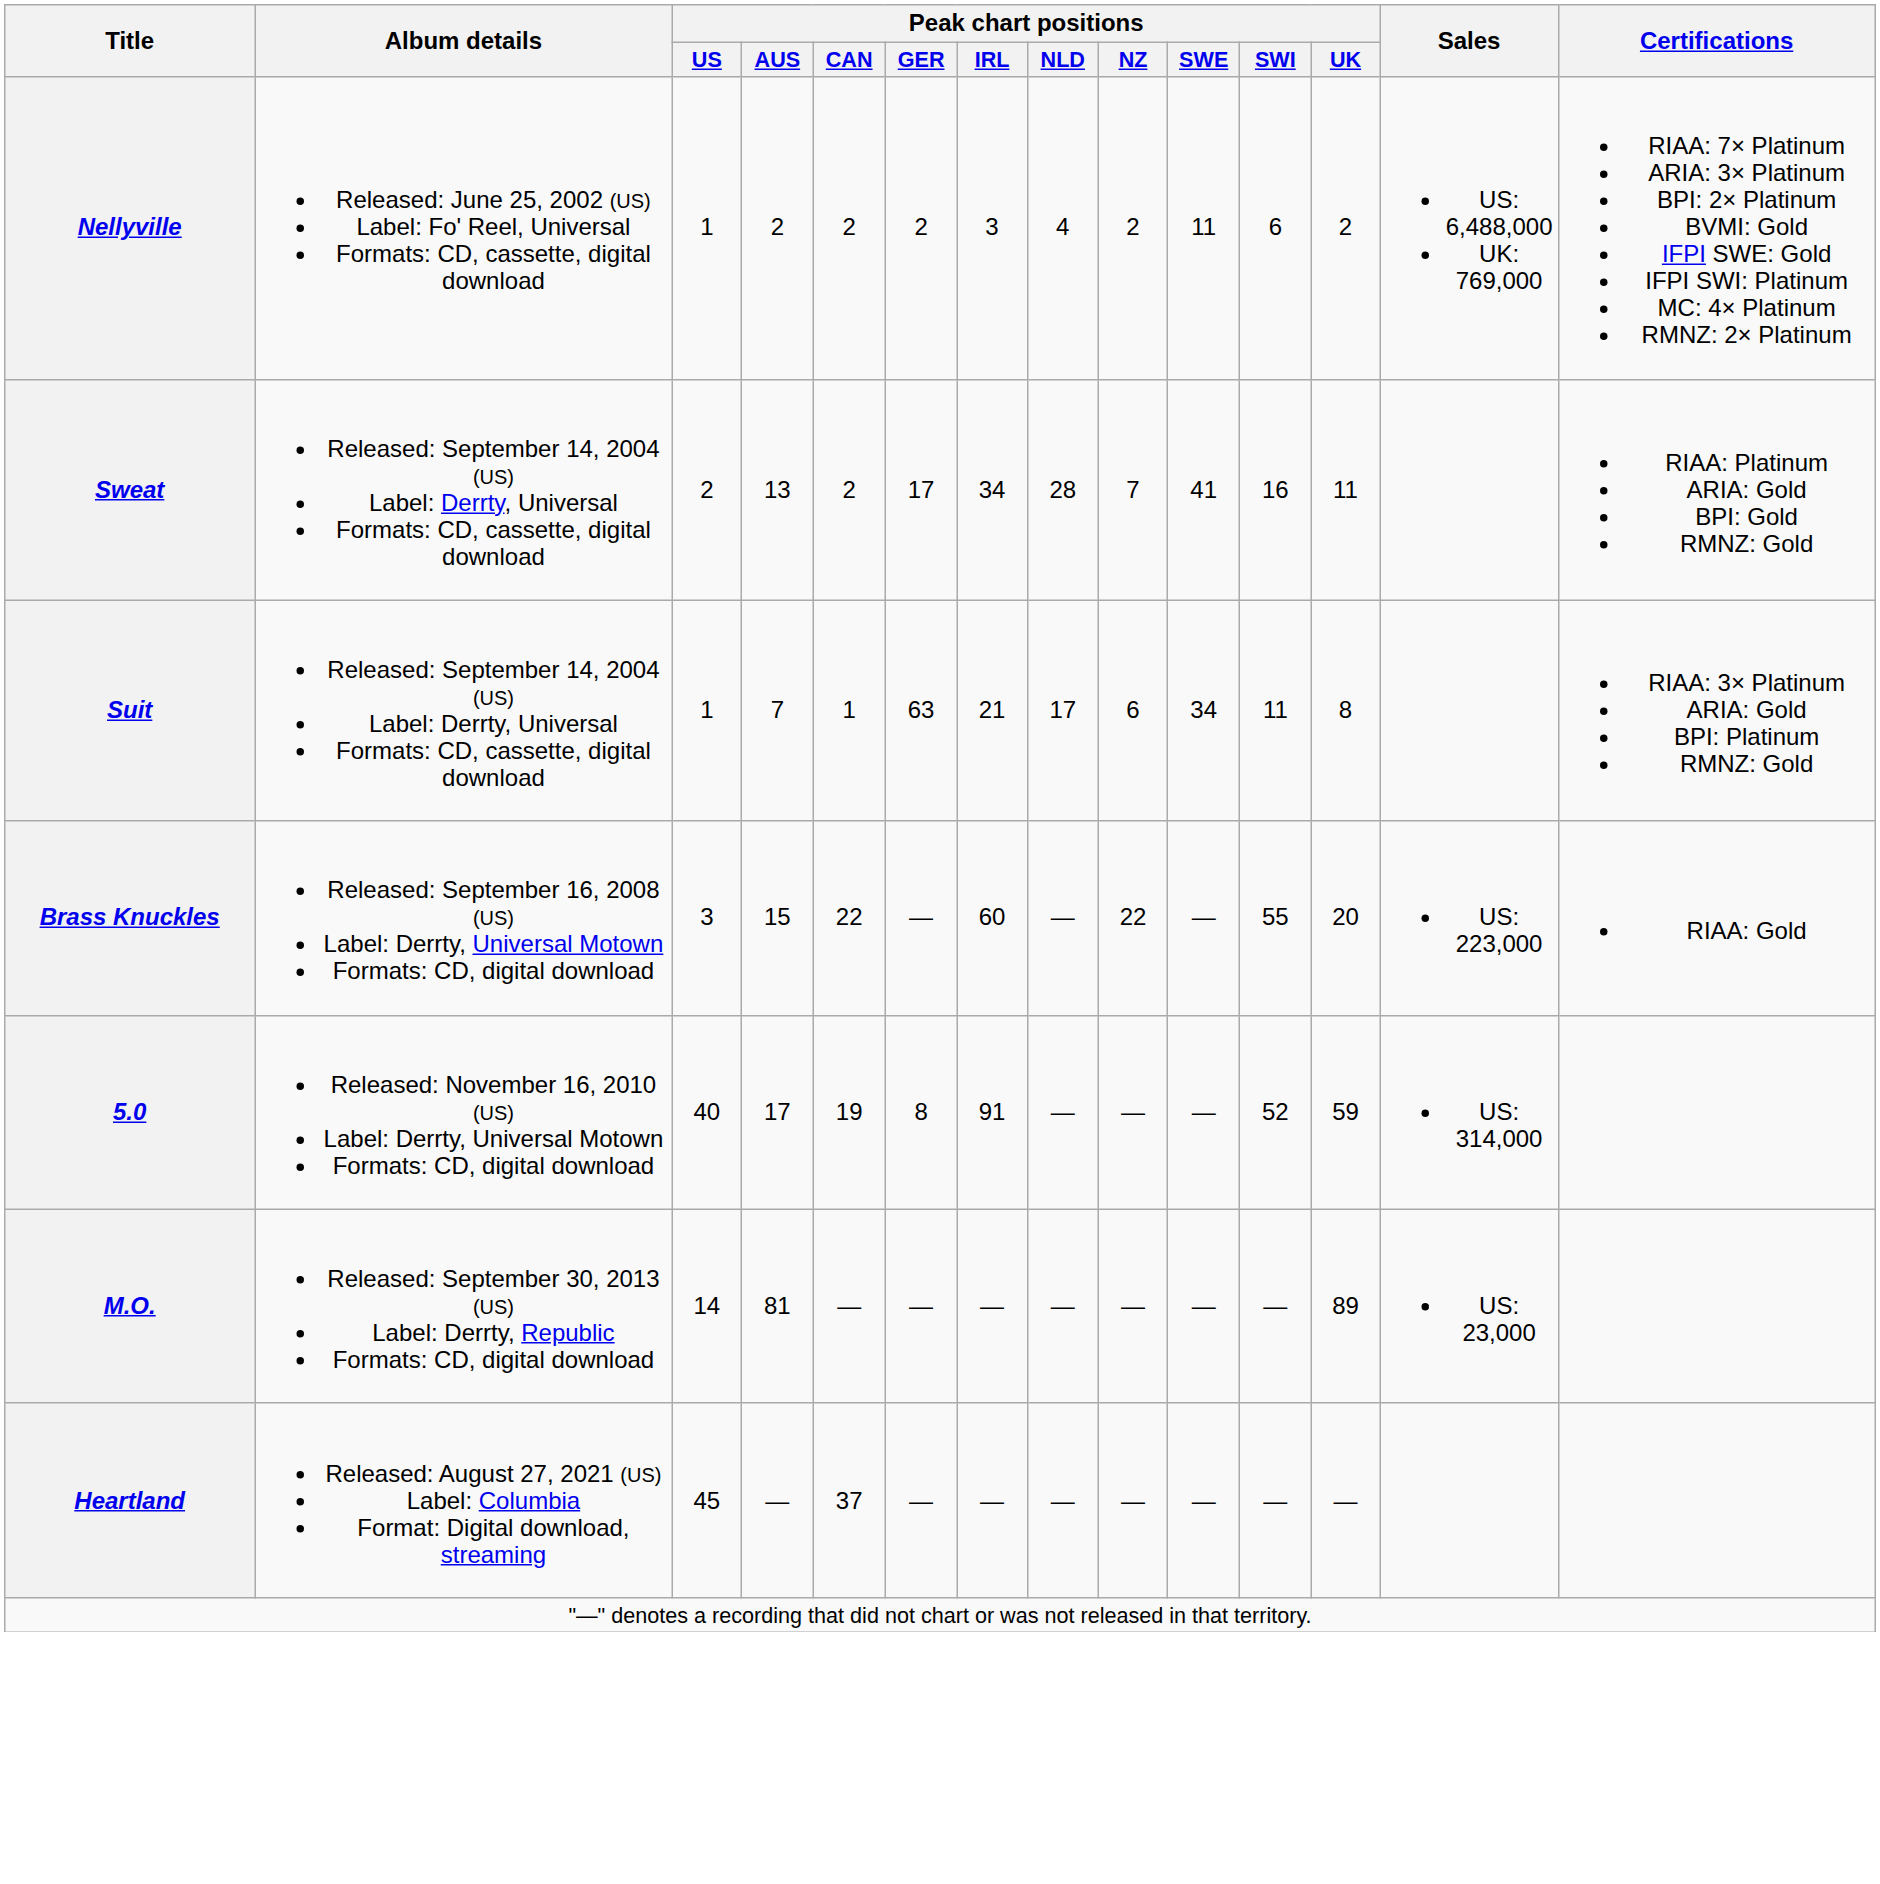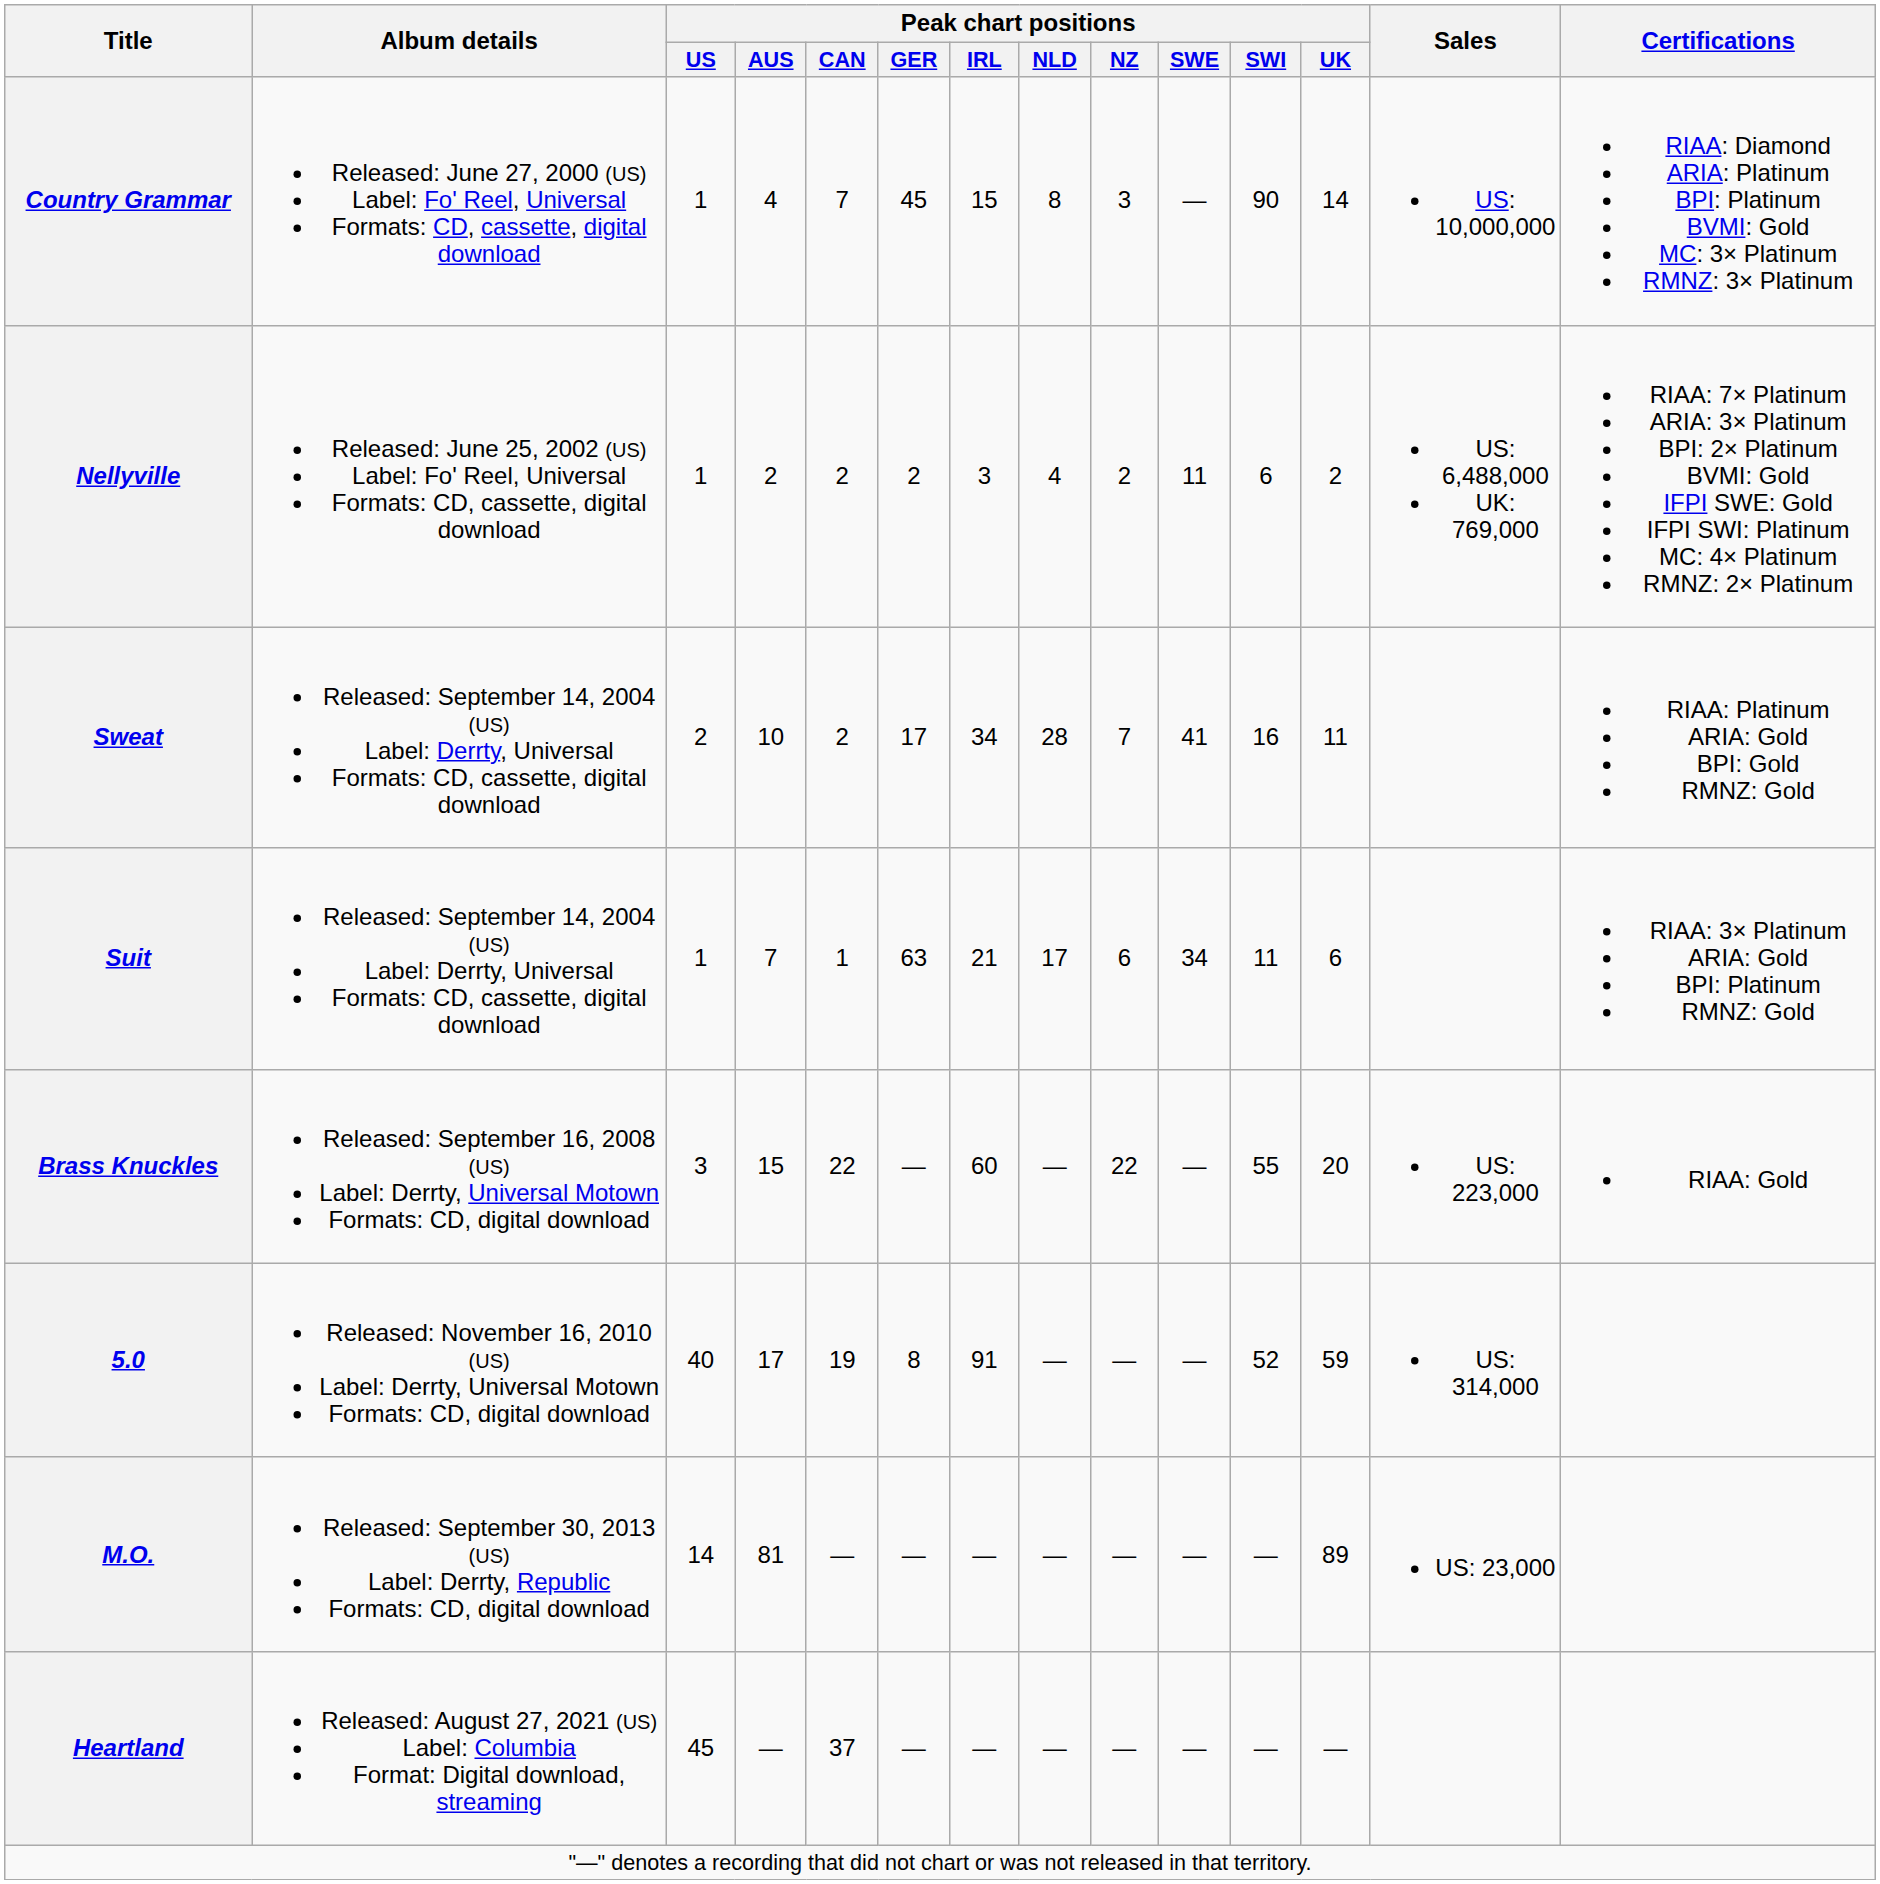+ row: Country Grammar | Released: June 27, 2000 (US) Label: Fo' Reel, Universal Formats: CD, cassette, digital download | 1 | 4 | 7 | 45 | 15 | 8 | 3 | — | 90 | 14 | US: 10,000,000 | RIAA: Diamond ARIA: Platinum BPI: Platinum BVMI: Gold MC: 3× Platinum RMNZ: 3× Platinum
Sweat | Peak chart positions / AUS: 13 -> 10
Suit | Peak chart positions / UK: 8 -> 6
